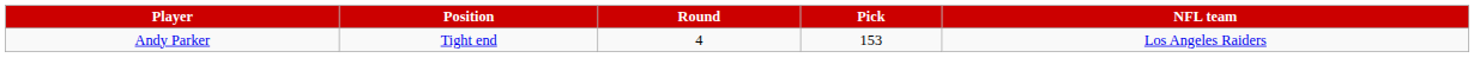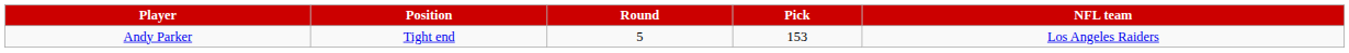Andy Parker | Round: 4 -> 5
